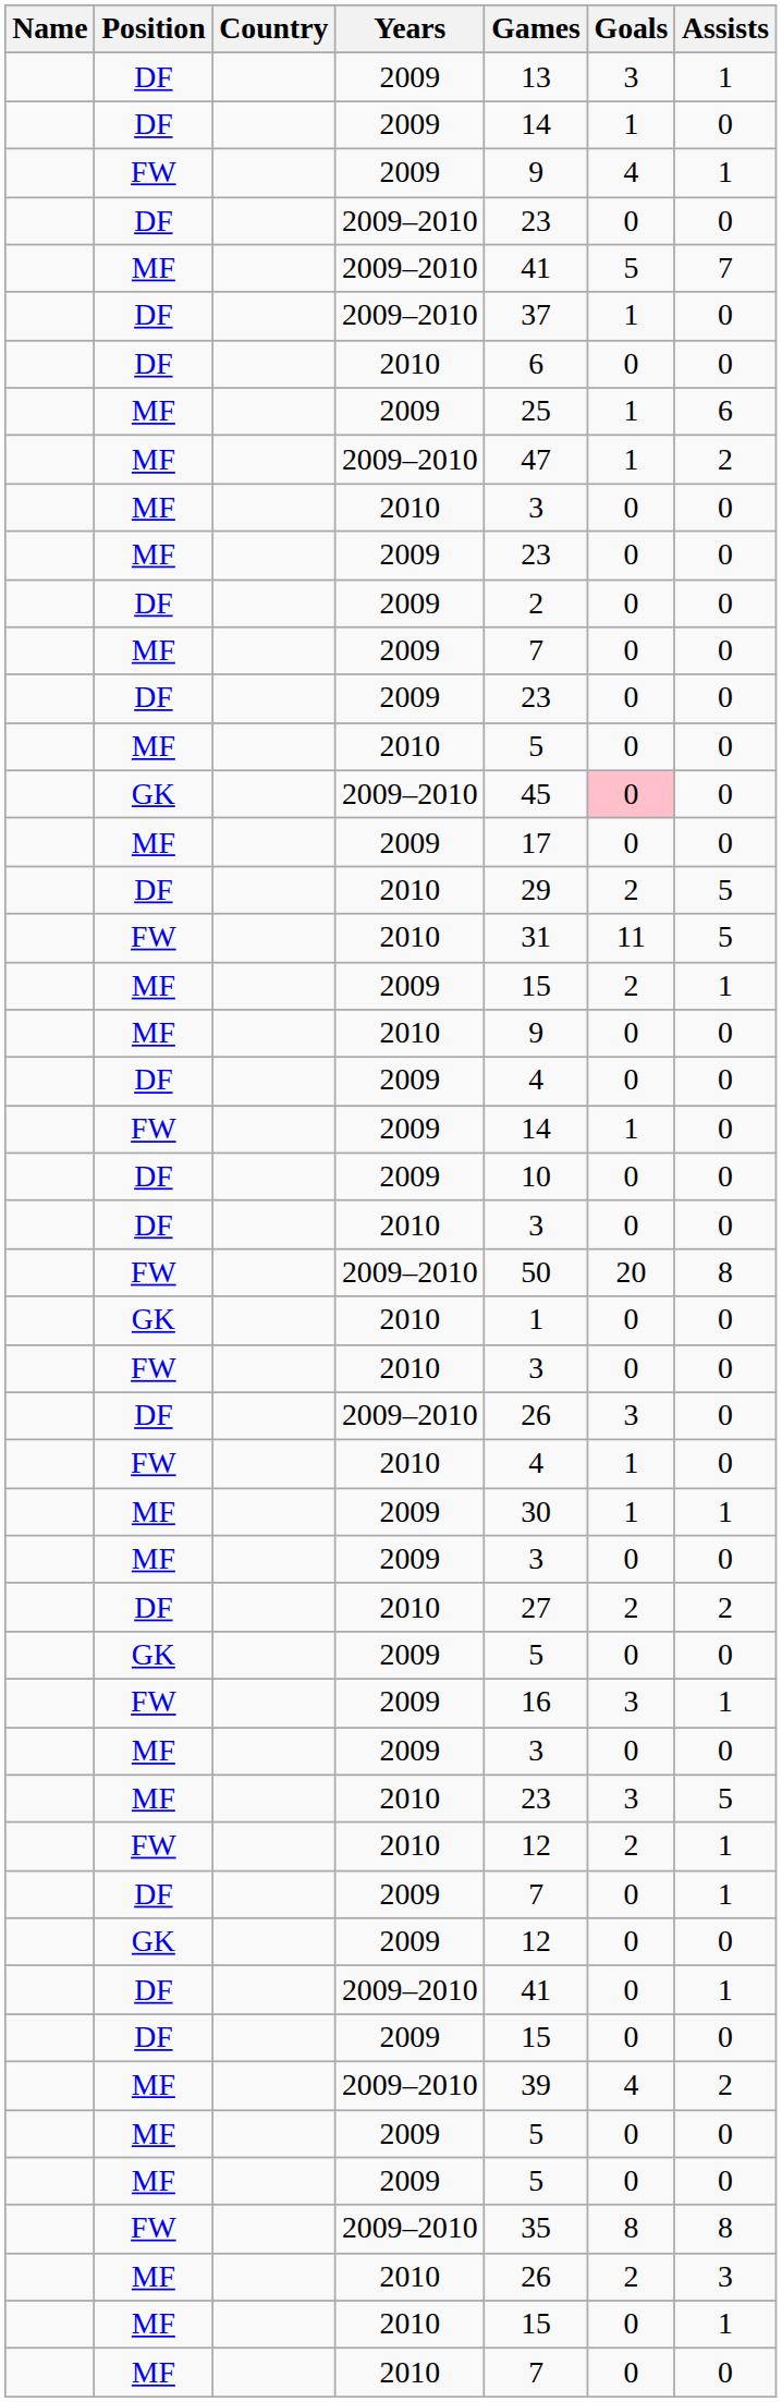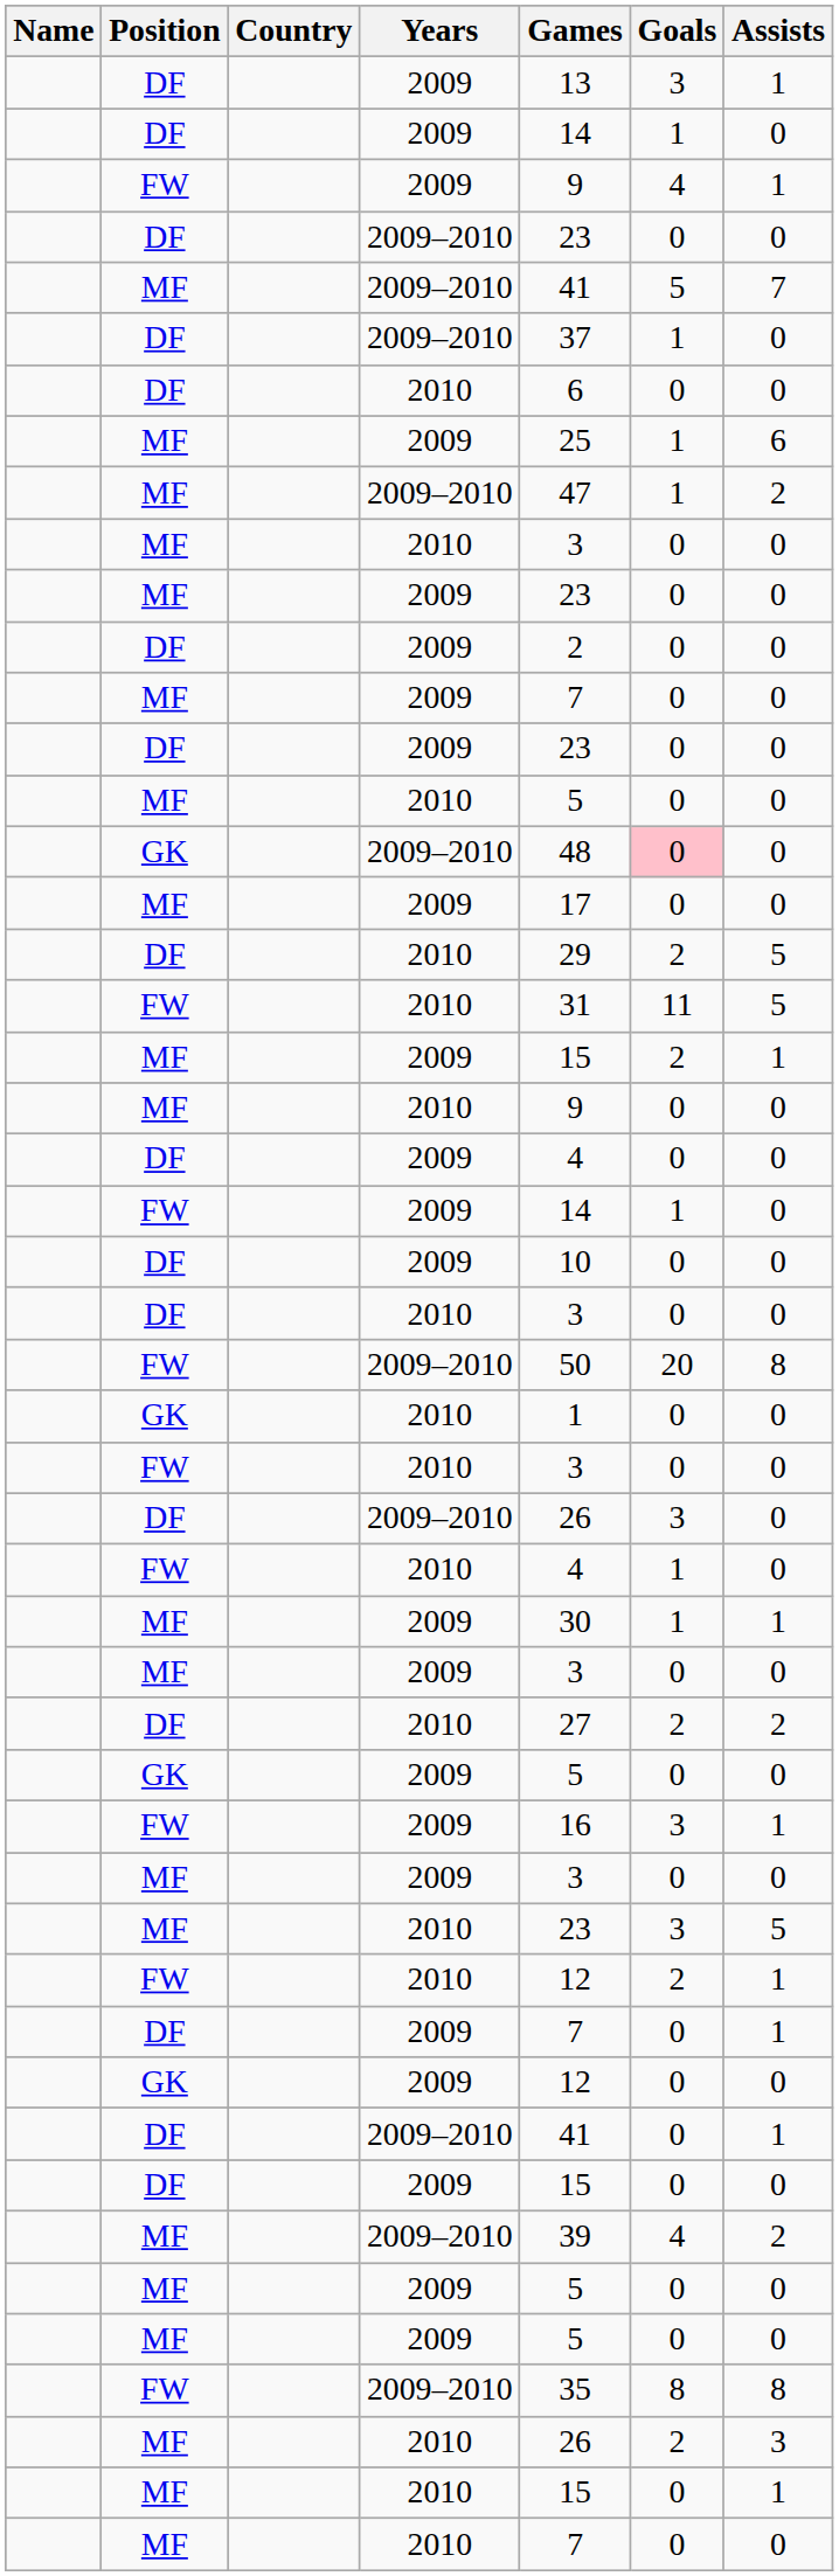GK / 2009–2010 | Games: 45 -> 48
